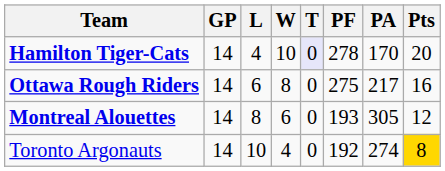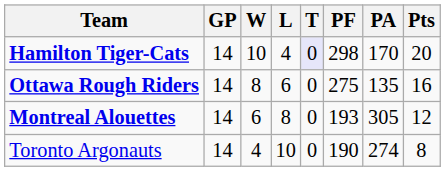columns swapped: W <-> L
Hamilton Tiger-Cats | PF: 278 -> 298
Ottawa Rough Riders | PA: 217 -> 135
Toronto Argonauts | PF: 192 -> 190
Toronto Argonauts | Pts: gold background -> no background
